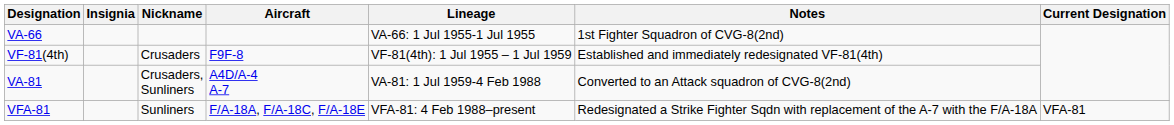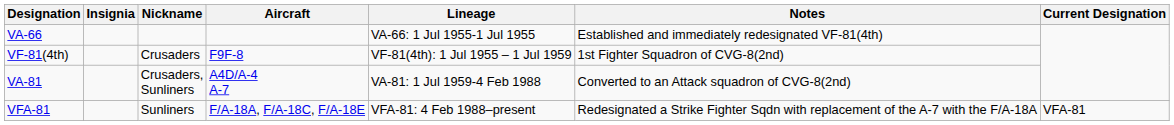VA-66 | Notes: 1st Fighter Squadron of CVG-8(2nd) -> Established and immediately redesignated VF-81(4th)
VF-81(4th) | Notes: Established and immediately redesignated VF-81(4th) -> 1st Fighter Squadron of CVG-8(2nd)
